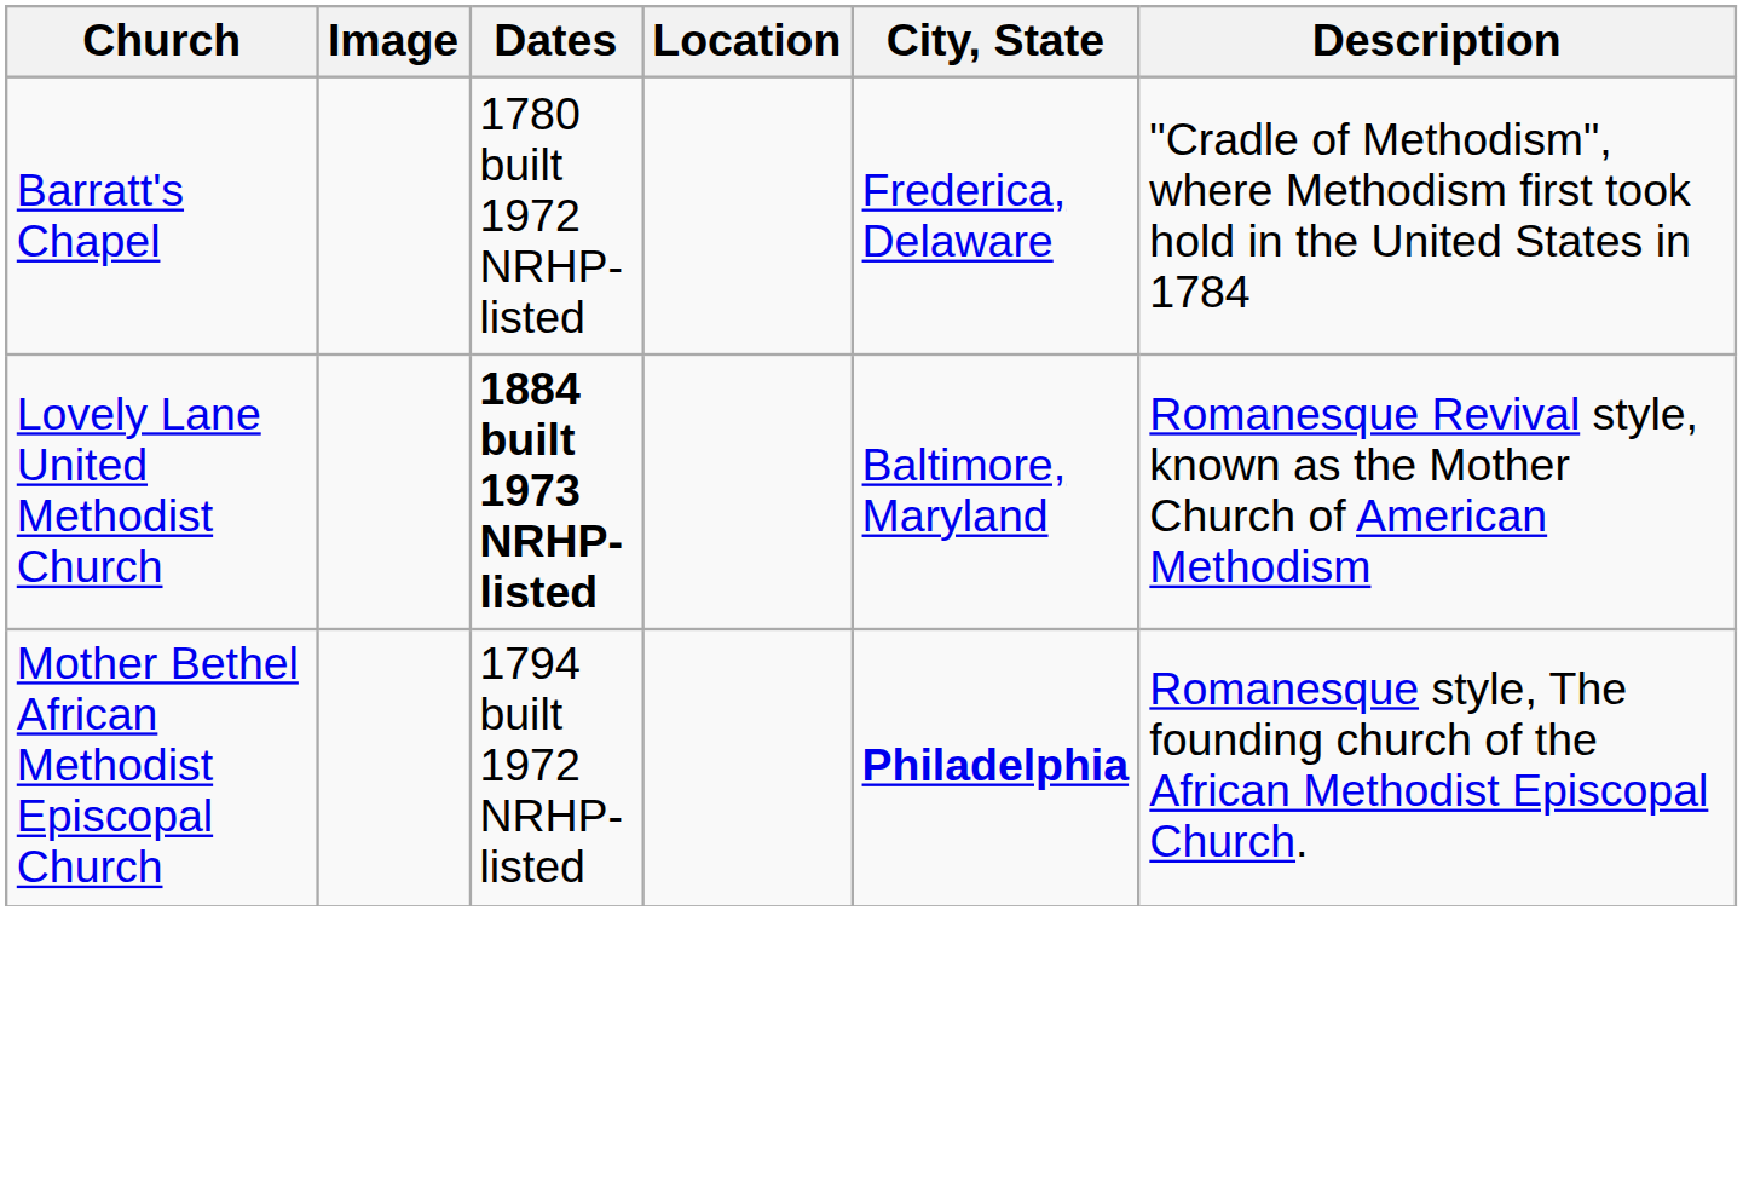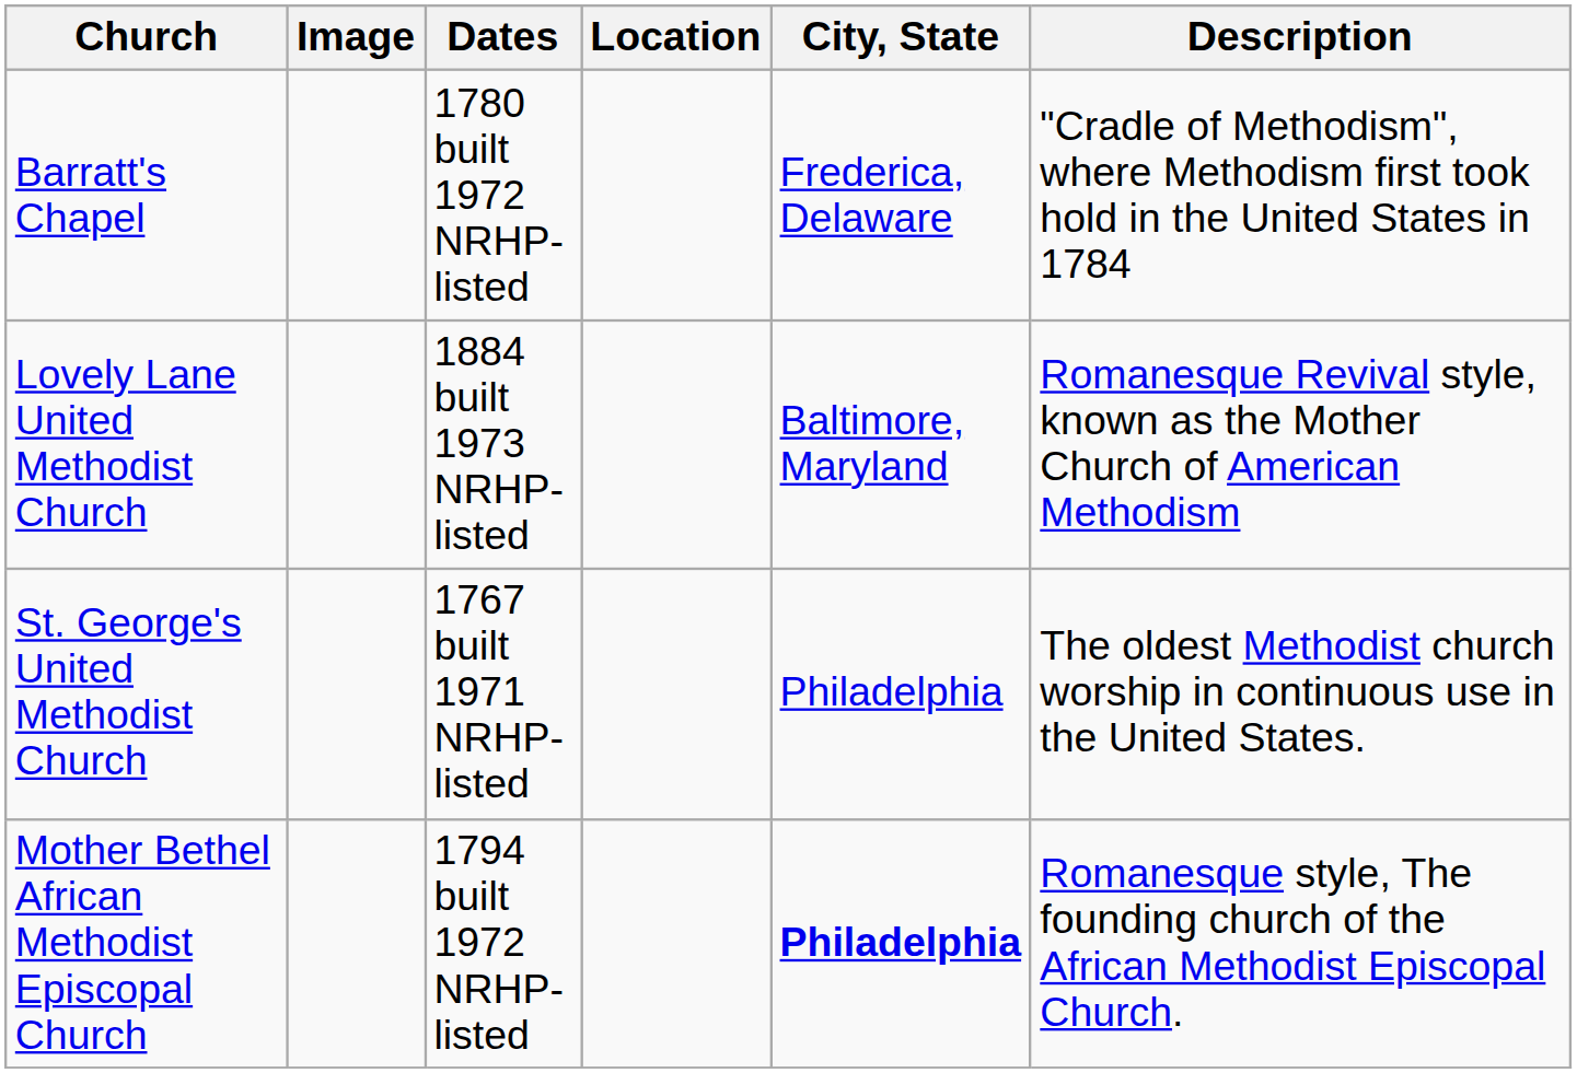Lovely Lane United Methodist Church | Dates: bold -> normal
+ row: St. George's United Methodist Church | 1767 built 1971 NRHP-listed | Philadelphia | The oldest Methodist church worship in continuous use in the United States.
